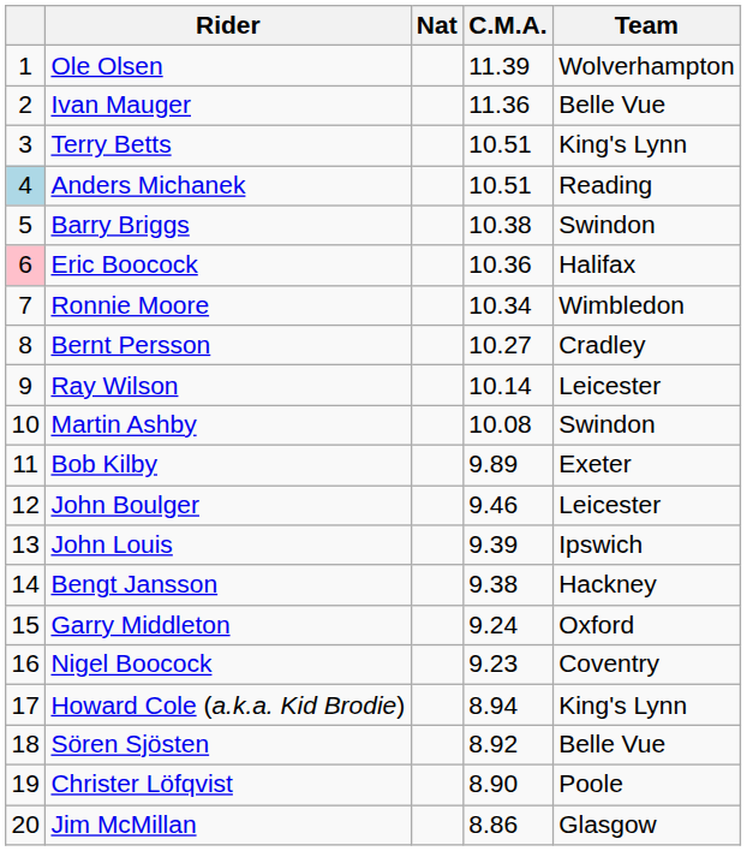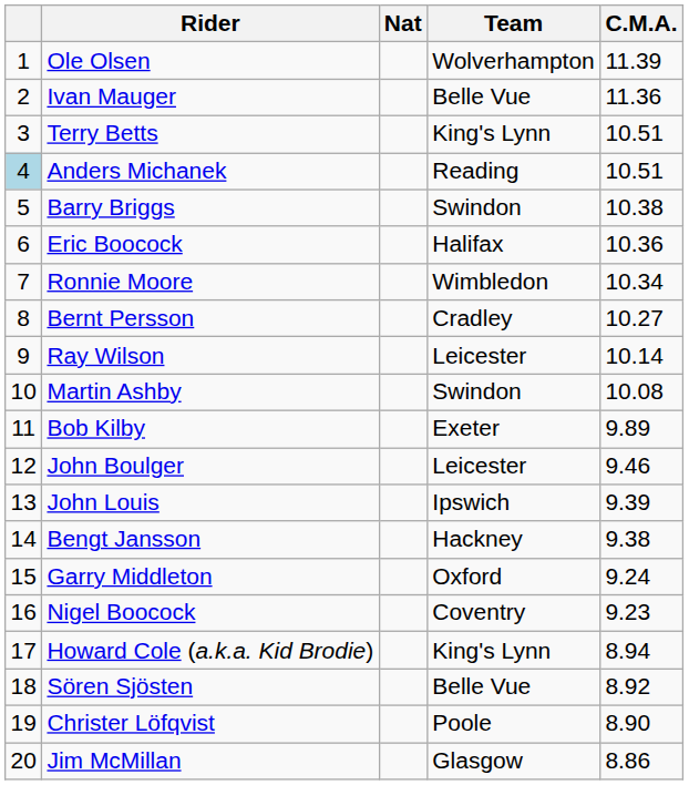columns swapped: Team <-> C.M.A.
Eric Boocock | column 1: pink background -> no background
